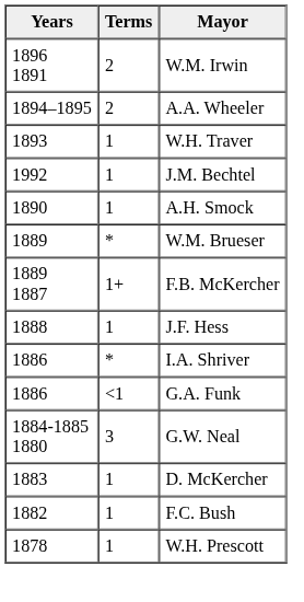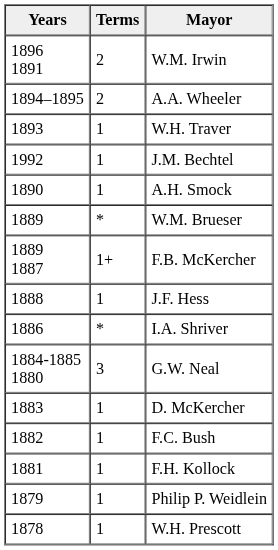- row: 1886 | <1 | G.A. Funk
+ row: 1881 | 1 | F.H. Kollock
+ row: 1879 | 1 | Philip P. Weidlein
